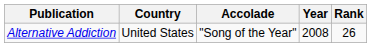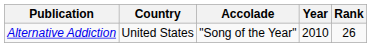Alternative Addiction | Year: 2008 -> 2010
